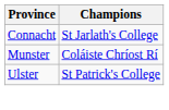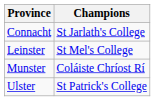+ row: Leinster | St Mel's College
